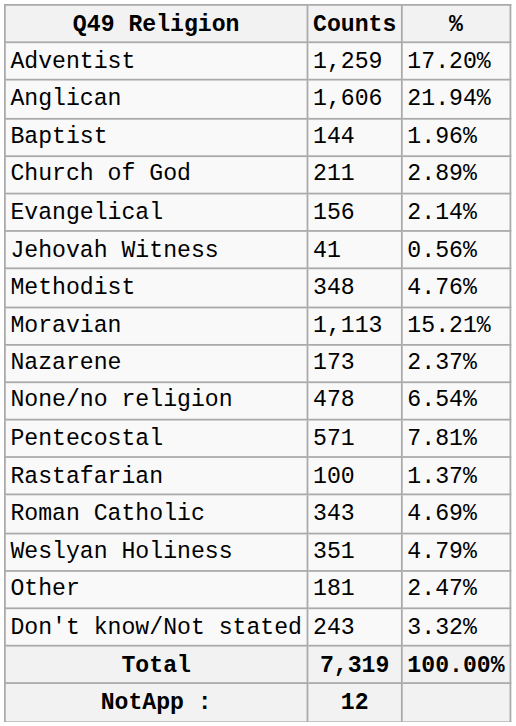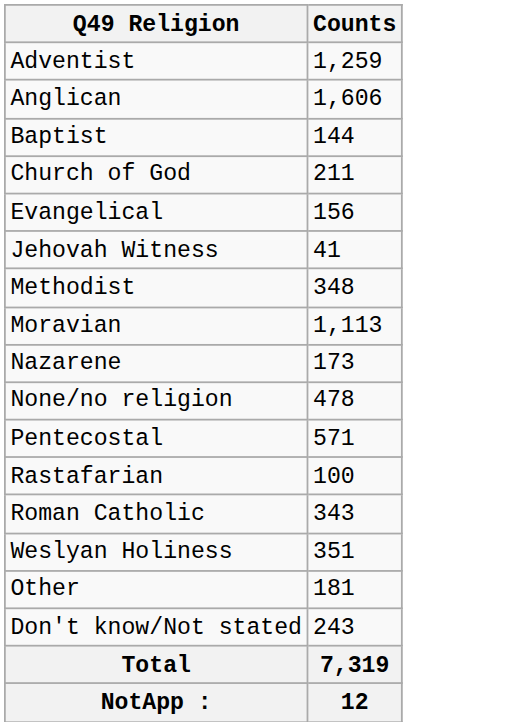- column: % | 17.20% | 21.94% | 1.96% | 2.89% | 2.14% | 0.56% | 4.76% | 15.21% | 2.37% | 6.54% | 7.81% | 1.37% | 4.69% | 4.79% | 2.47% | 3.32% | 100.00%
